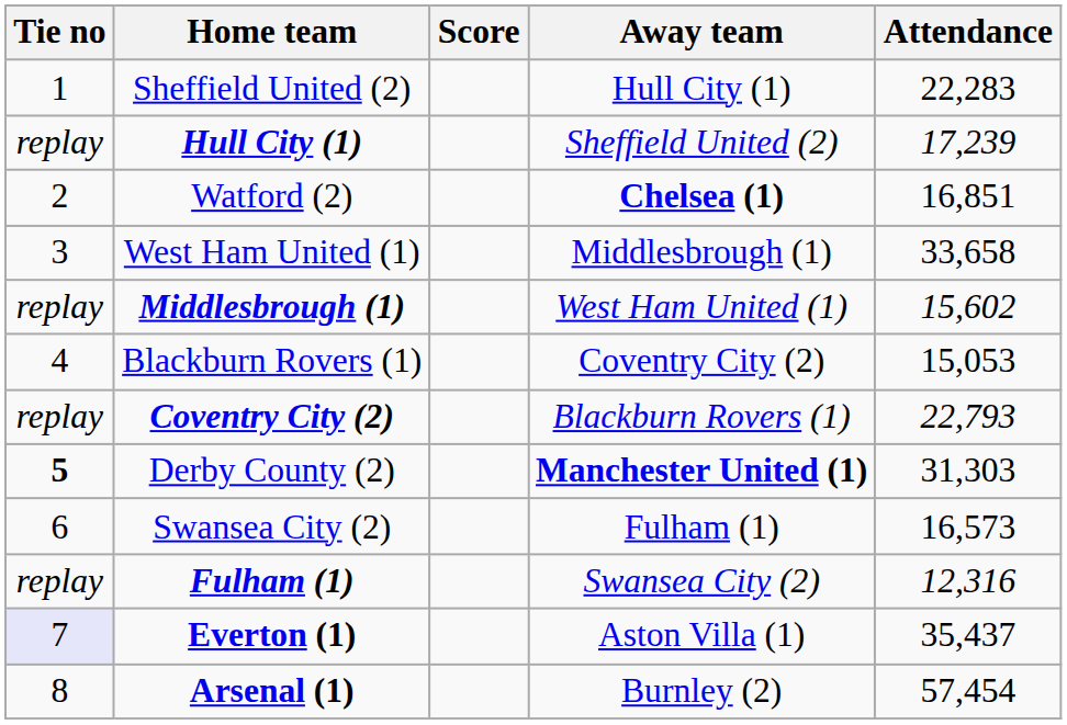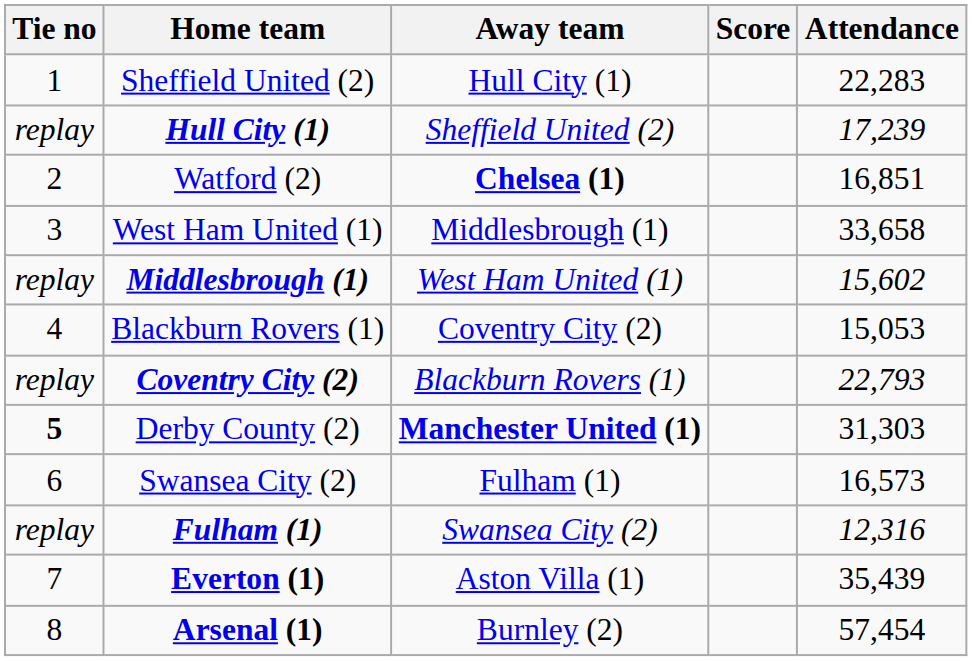columns swapped: Score <-> Away team
Everton (1) | Tie no: lavender background -> no background
Everton (1) | Attendance: 35,437 -> 35,439
